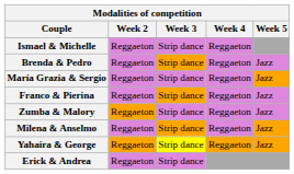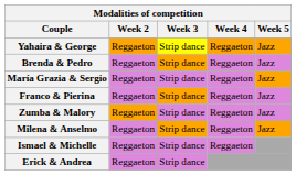rows swapped: Yahaira & George <-> Ismael & Michelle
